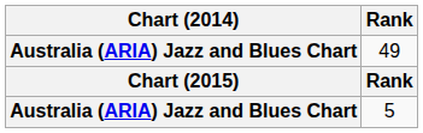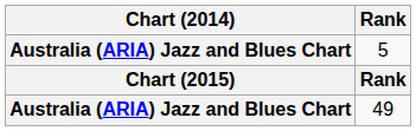rows swapped: 5 <-> 49
